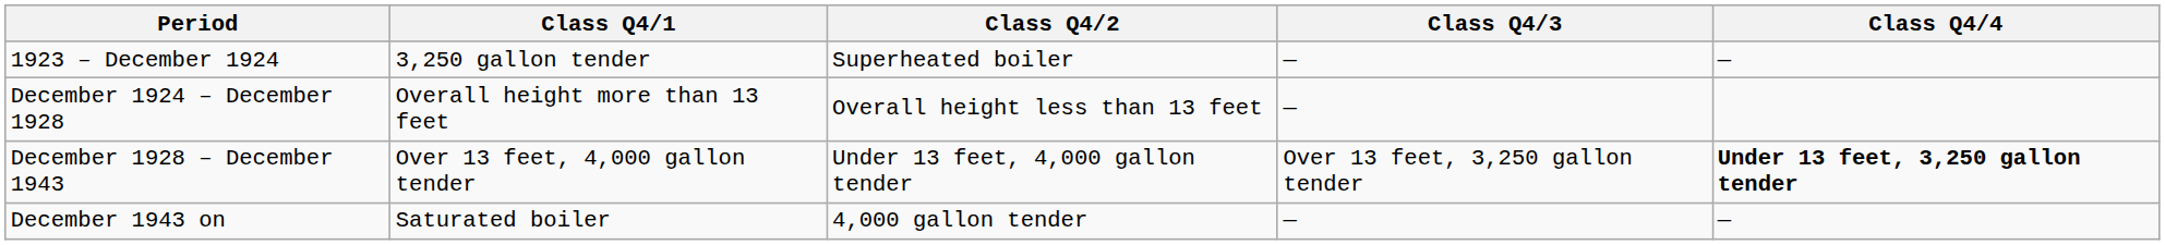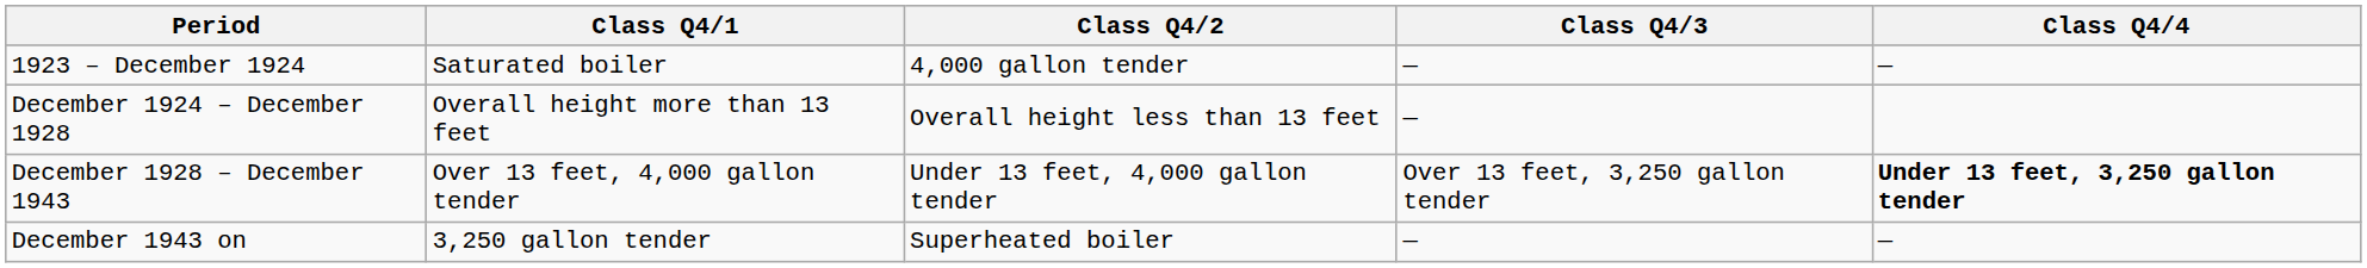1923 – December 1924 | Class Q4/1: 3,250 gallon tender -> Saturated boiler
1923 – December 1924 | Class Q4/2: Superheated boiler -> 4,000 gallon tender
December 1943 on | Class Q4/1: Saturated boiler -> 3,250 gallon tender
December 1943 on | Class Q4/2: 4,000 gallon tender -> Superheated boiler
